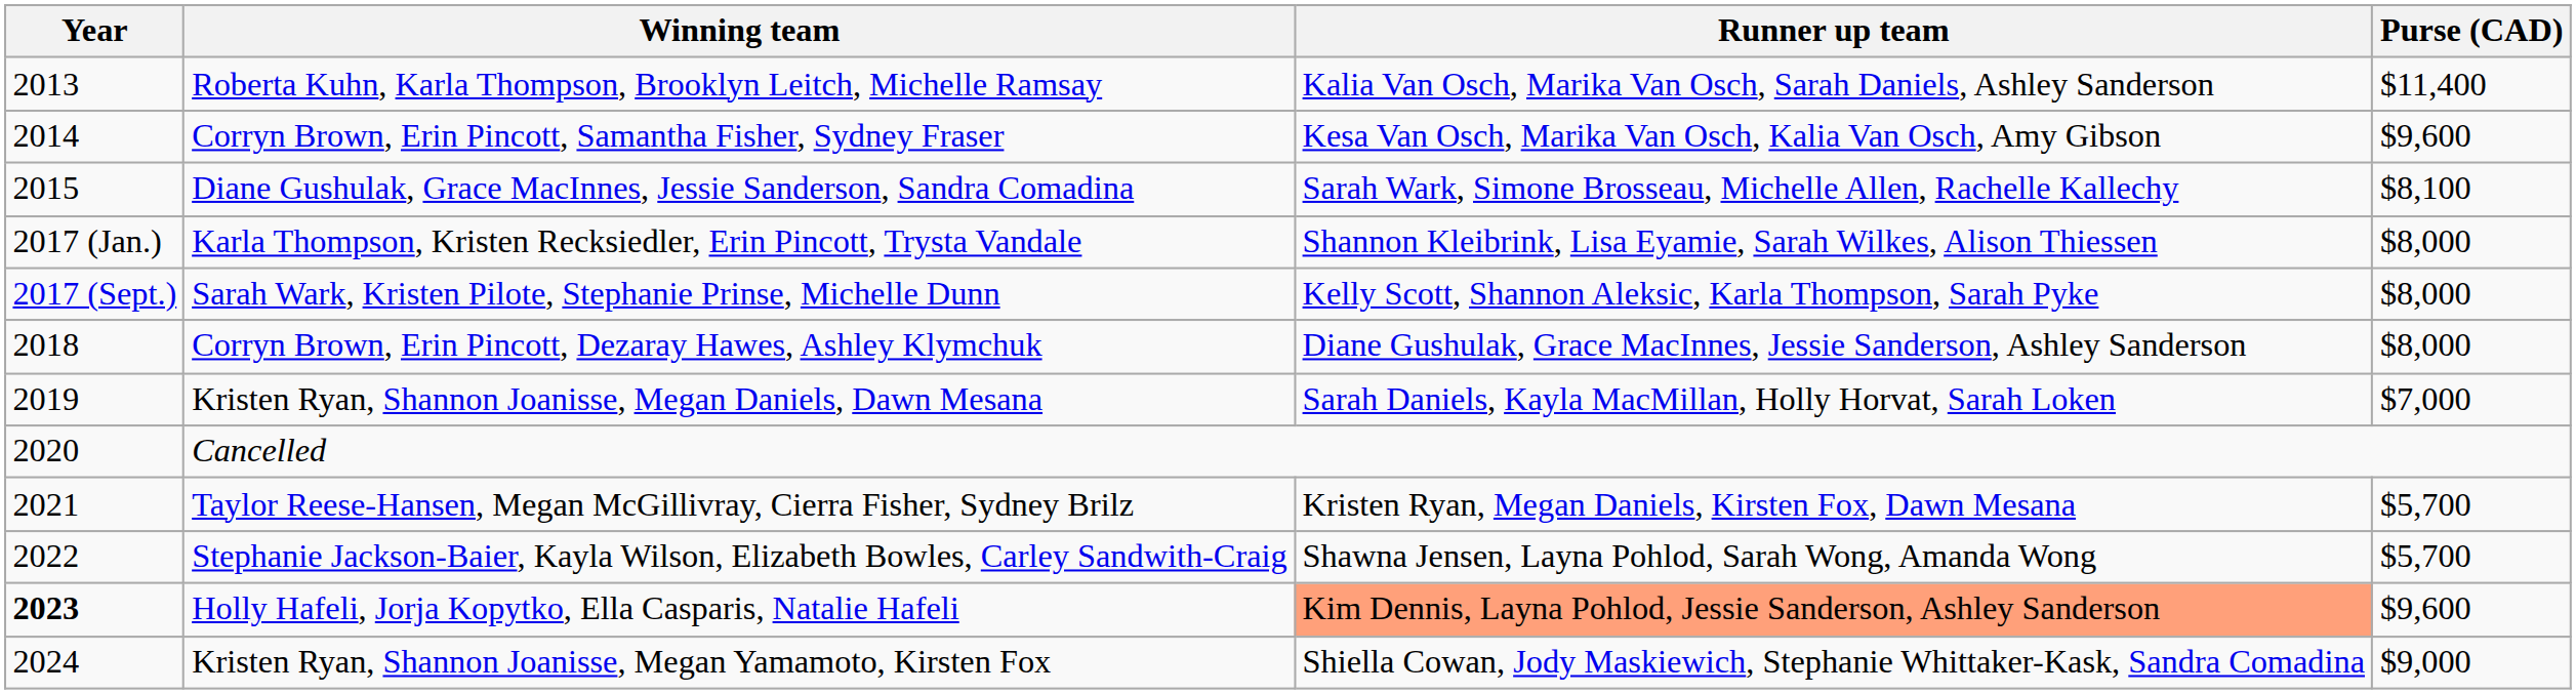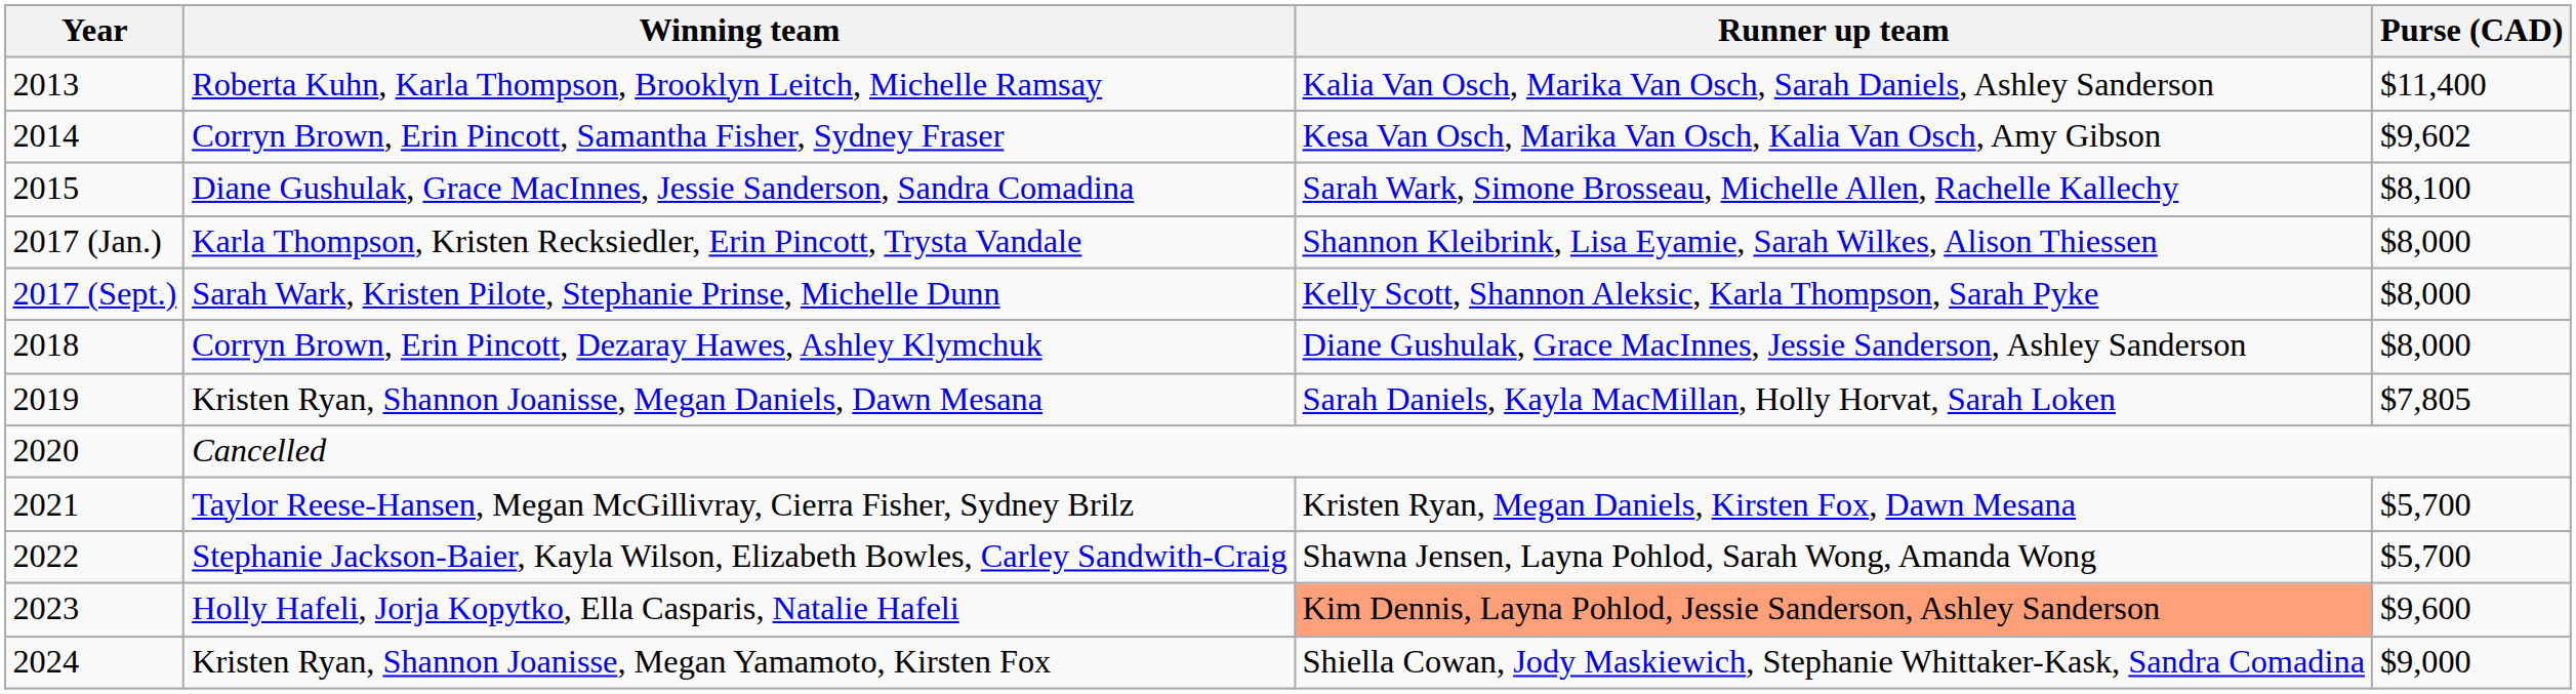Corryn Brown, Erin Pincott, Samantha Fisher, Sydney Fraser | Purse (CAD): $9,600 -> $9,602
Kristen Ryan, Shannon Joanisse, Megan Daniels, Dawn Mesana | Purse (CAD): $7,000 -> $7,805
Holly Hafeli, Jorja Kopytko, Ella Casparis, Natalie Hafeli | Year: bold -> normal
